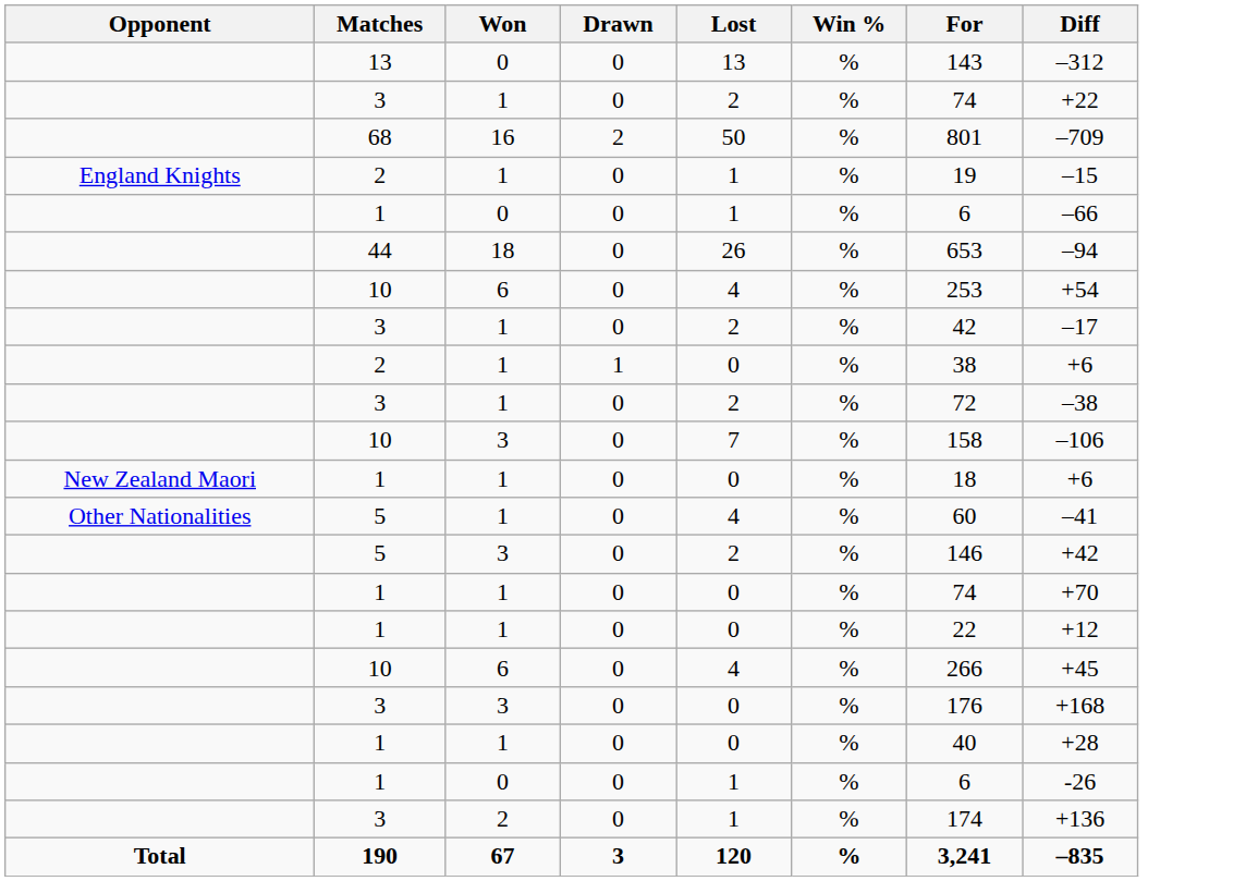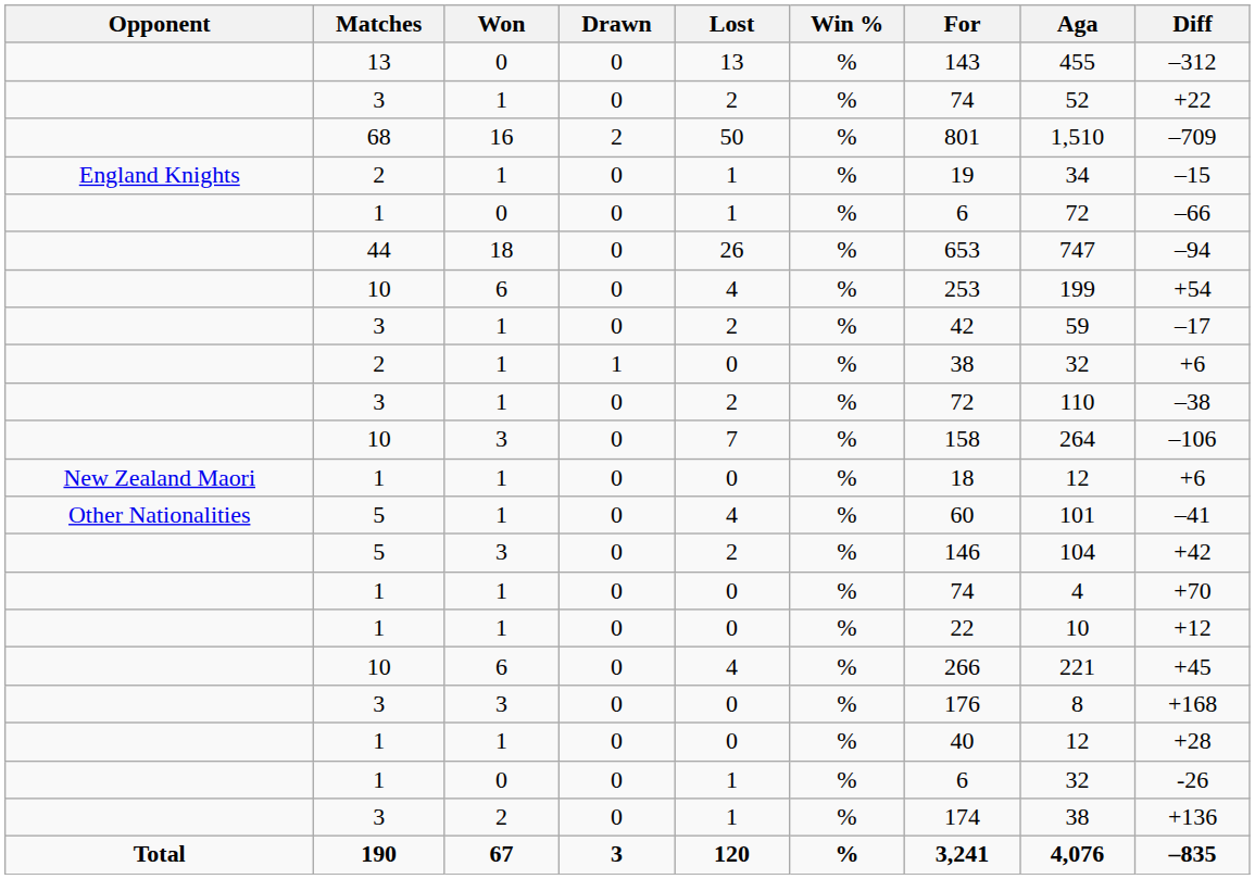+ column: Aga | 455 | 52 | 1,510 | 34 | 72 | 747 | 199 | 59 | 32 | 110 | 264 | 12 | 101 | 104 | 4 | 10 | 221 | 8 | 12 | 32 | 38 | 4,076
